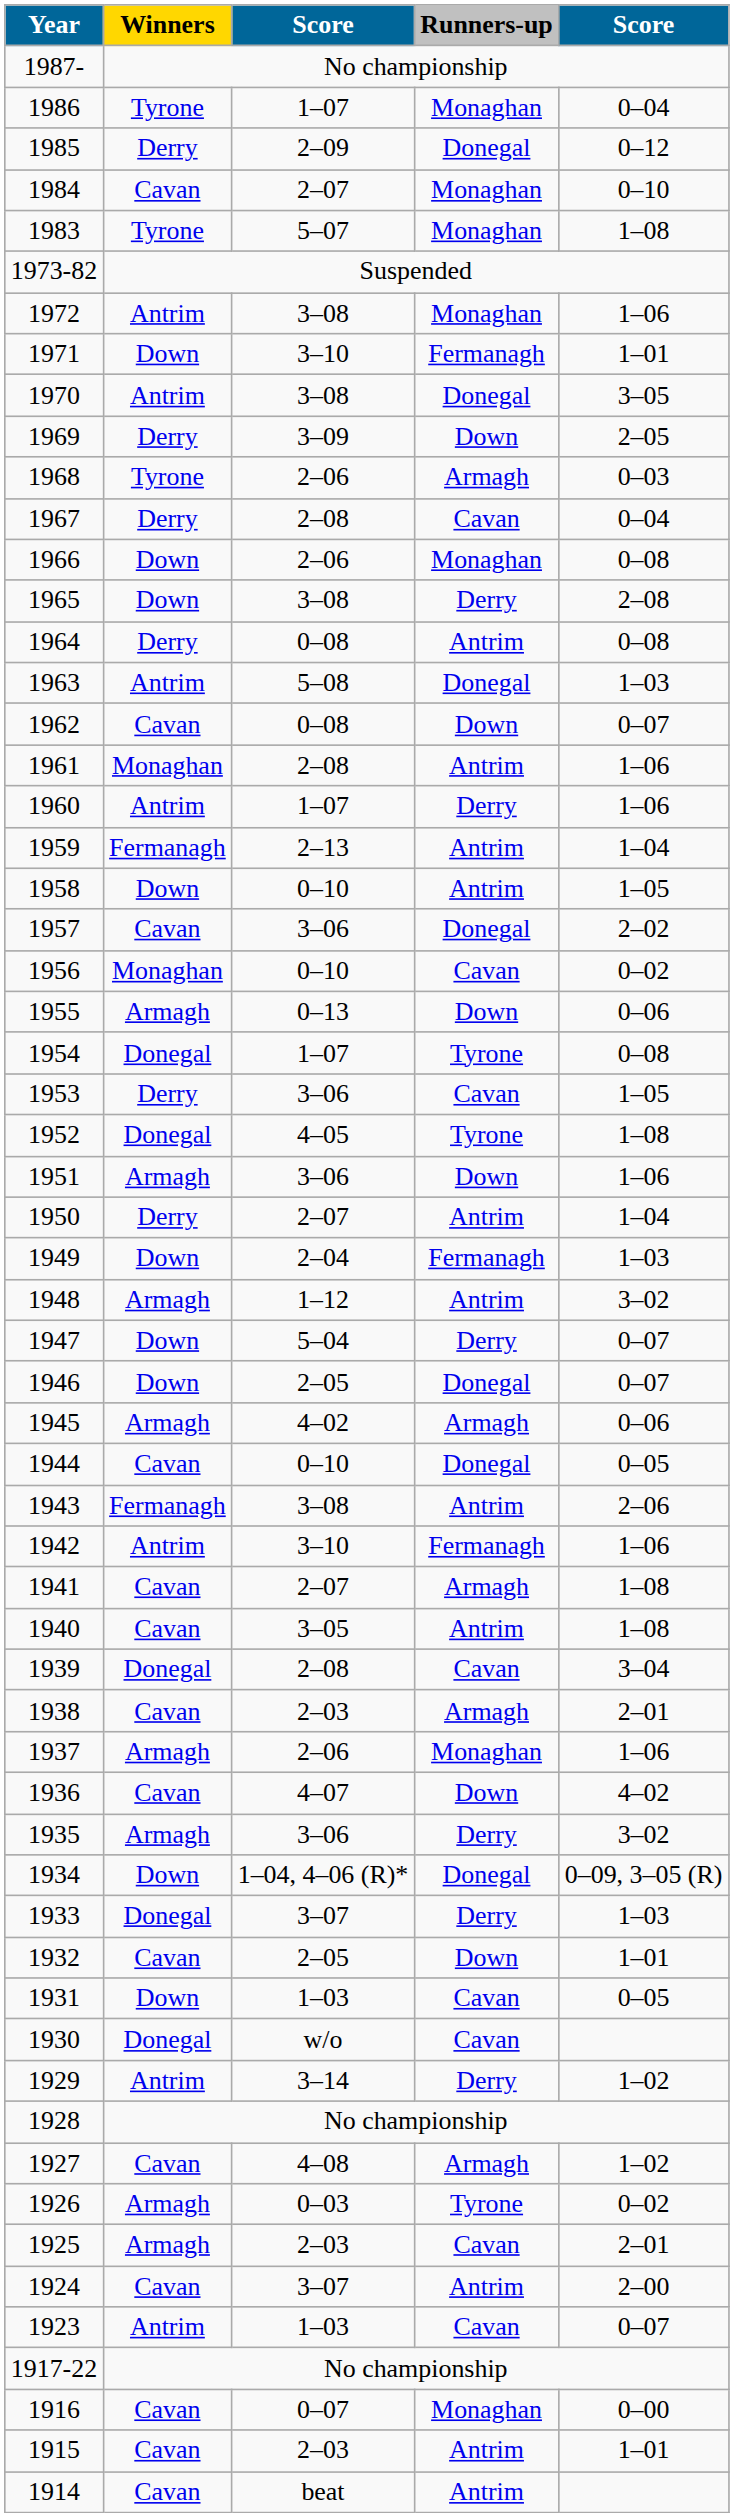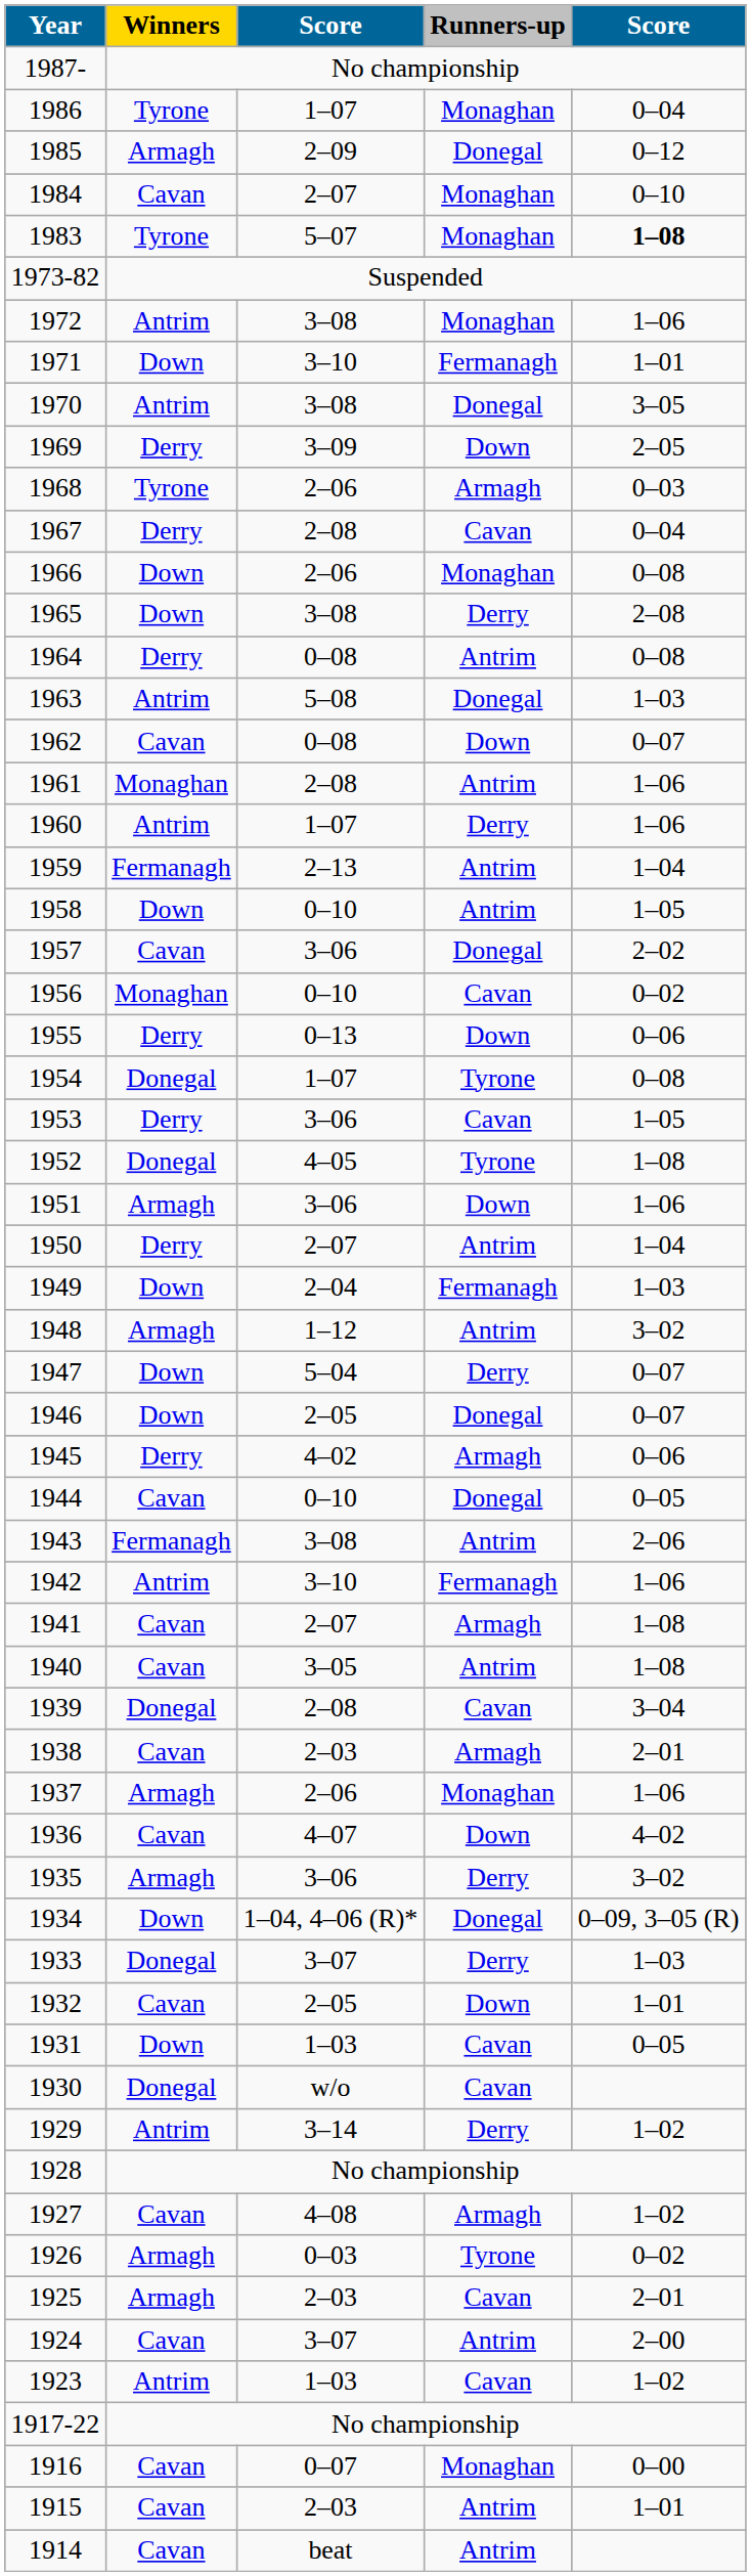1985 | Winners: Derry -> Armagh
1983 | column 5: normal -> bold
1955 | Winners: Armagh -> Derry
1945 | Winners: Armagh -> Derry
1923 | column 5: 0–07 -> 1–02
